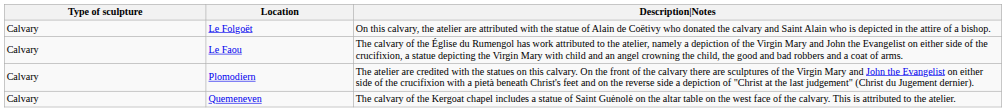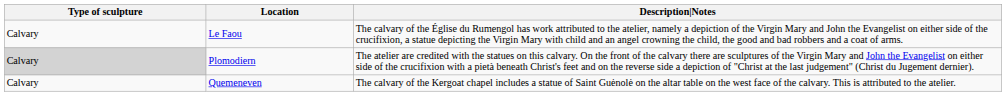- row: Calvary | Le Folgoët | On this calvary, the atelier are attributed with the statue of Alain de Coëtivy who donated the calvary and Saint Alain who is depicted in the attire of a bishop.
Plomodiern | Type of sculpture: no background -> lightgrey background
